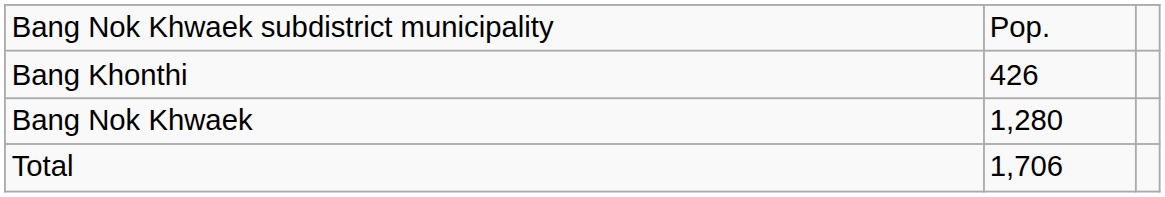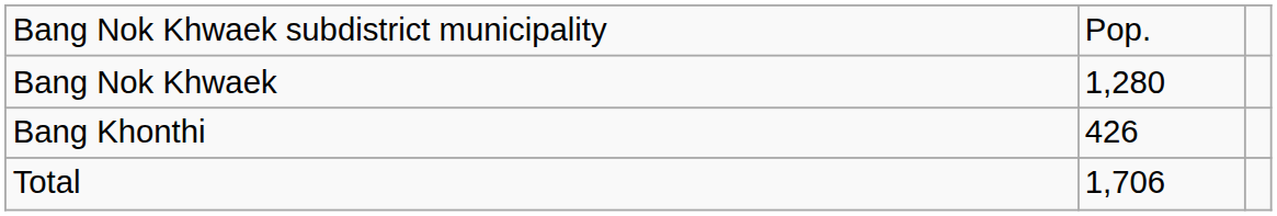rows swapped: Bang Nok Khwaek <-> Bang Khonthi
